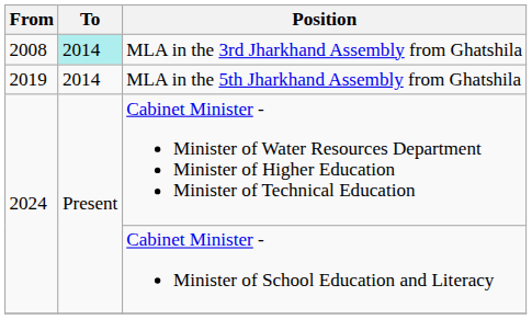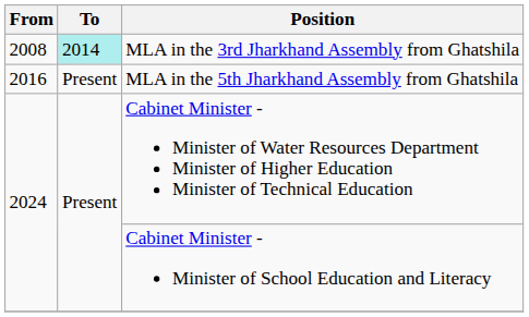MLA in the 5th Jharkhand Assembly from Ghatshila | From: 2019 -> 2016
MLA in the 5th Jharkhand Assembly from Ghatshila | To: 2014 -> Present
